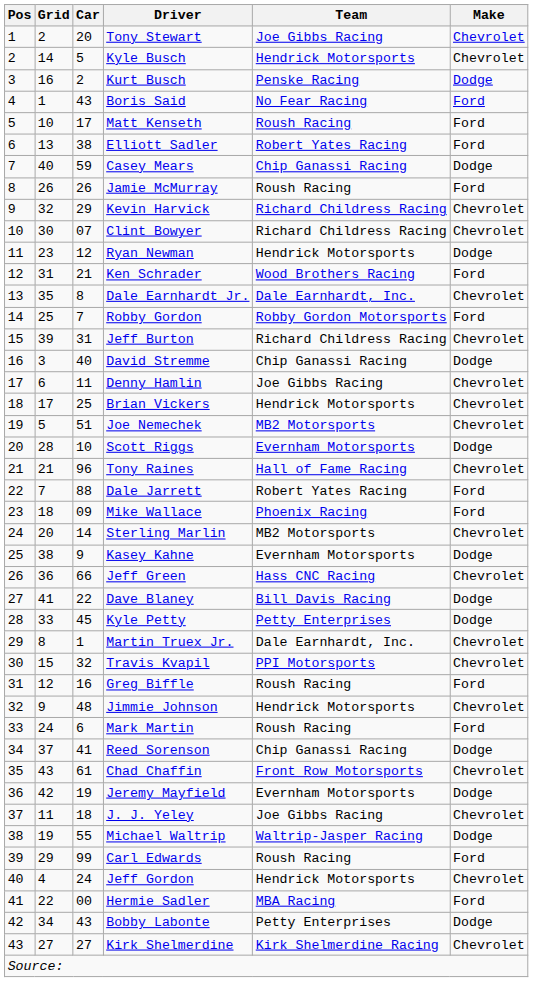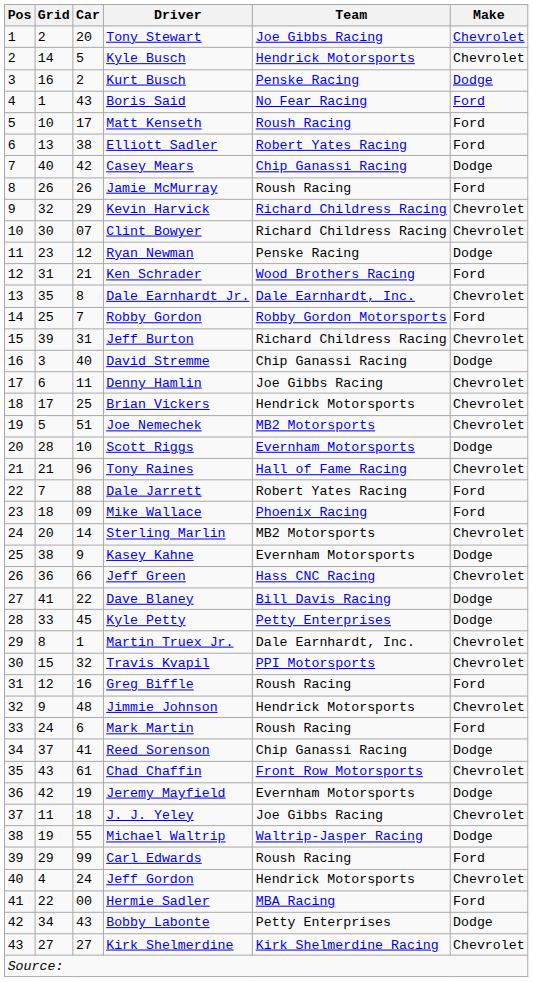Casey Mears | Car: 59 -> 42
Ryan Newman | Team: Hendrick Motorsports -> Penske Racing
